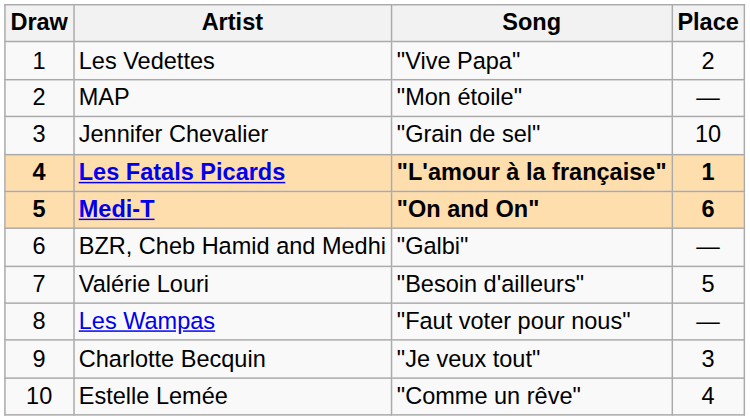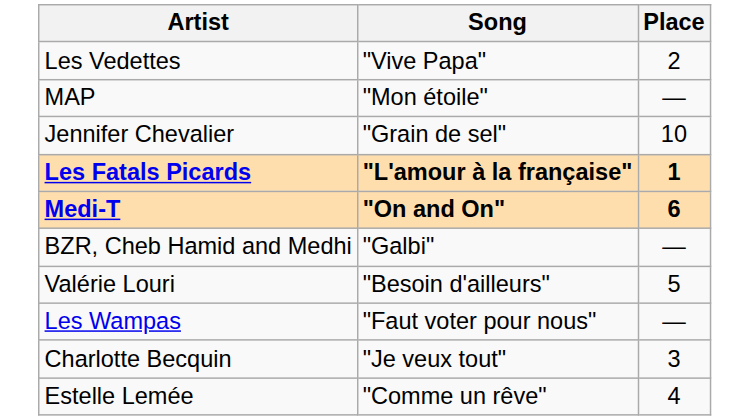- column: Draw | 1 | 2 | 3 | 4 | 5 | 6 | 7 | 8 | 9 | 10
